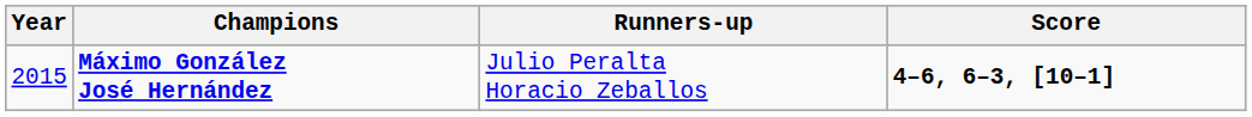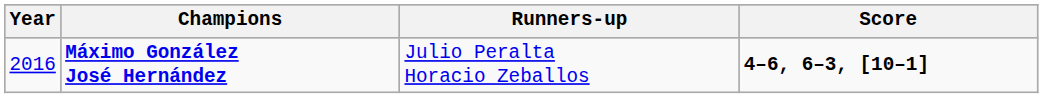Máximo González José Hernández | Year: 2015 -> 2016
